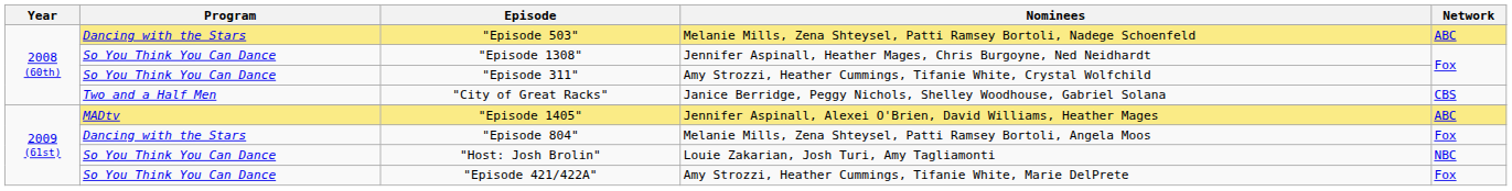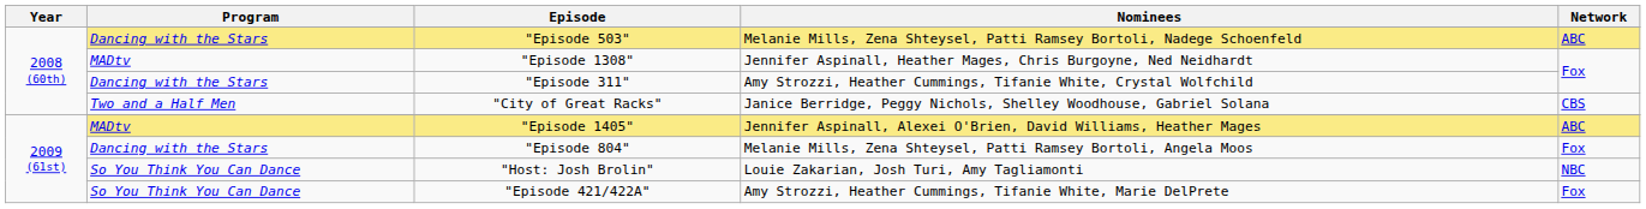"Episode 1308" | Program: So You Think You Can Dance -> MADtv
"Episode 311" | Program: So You Think You Can Dance -> Dancing with the Stars
